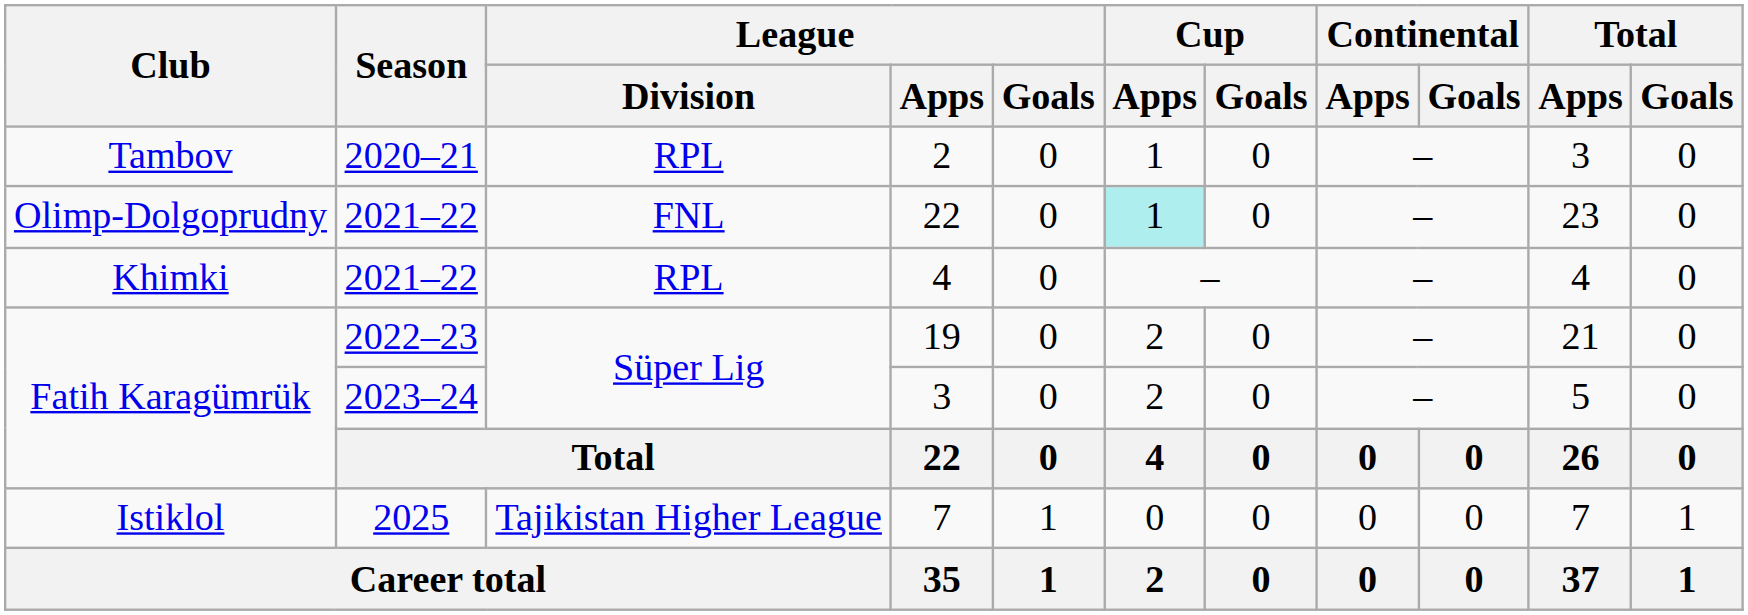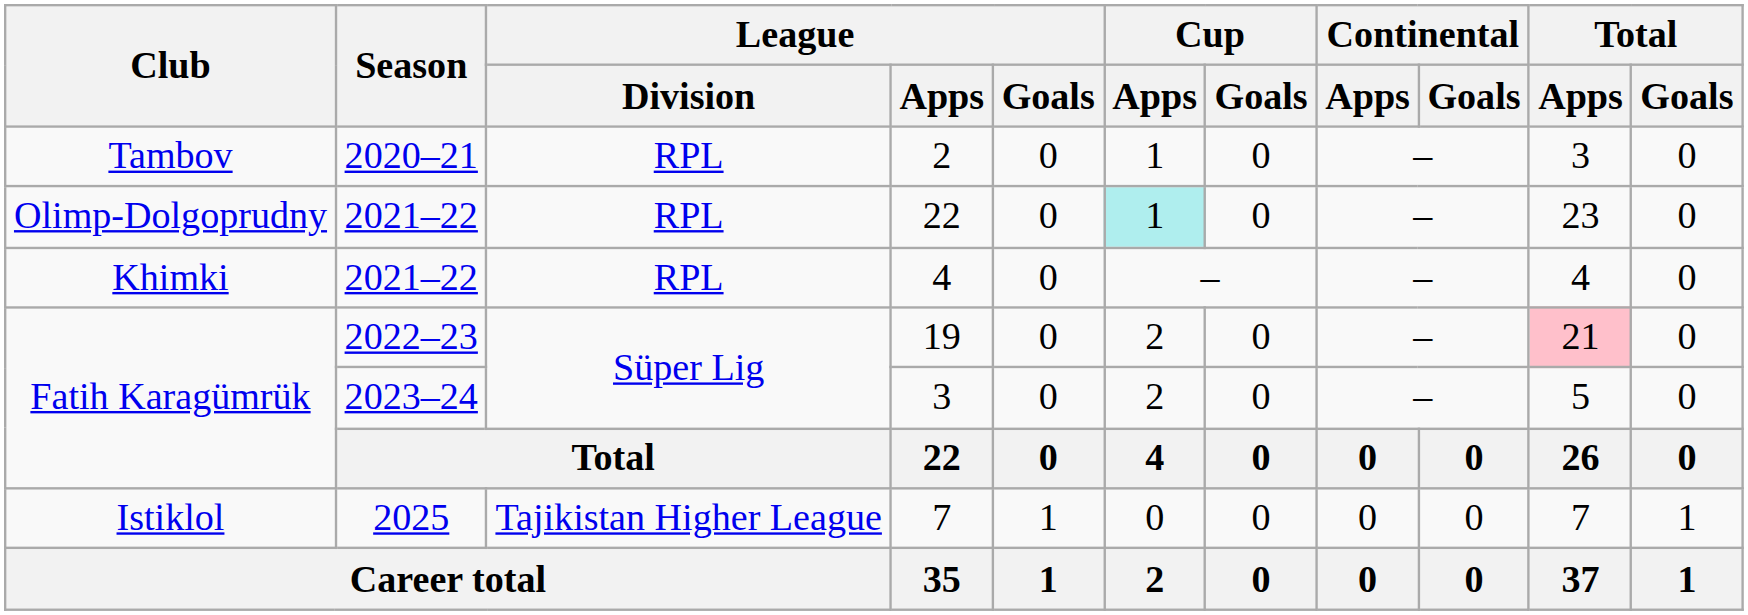Olimp-Dolgoprudny / 22 | League / Division: FNL -> RPL
19 | Total / Apps: no background -> pink background
